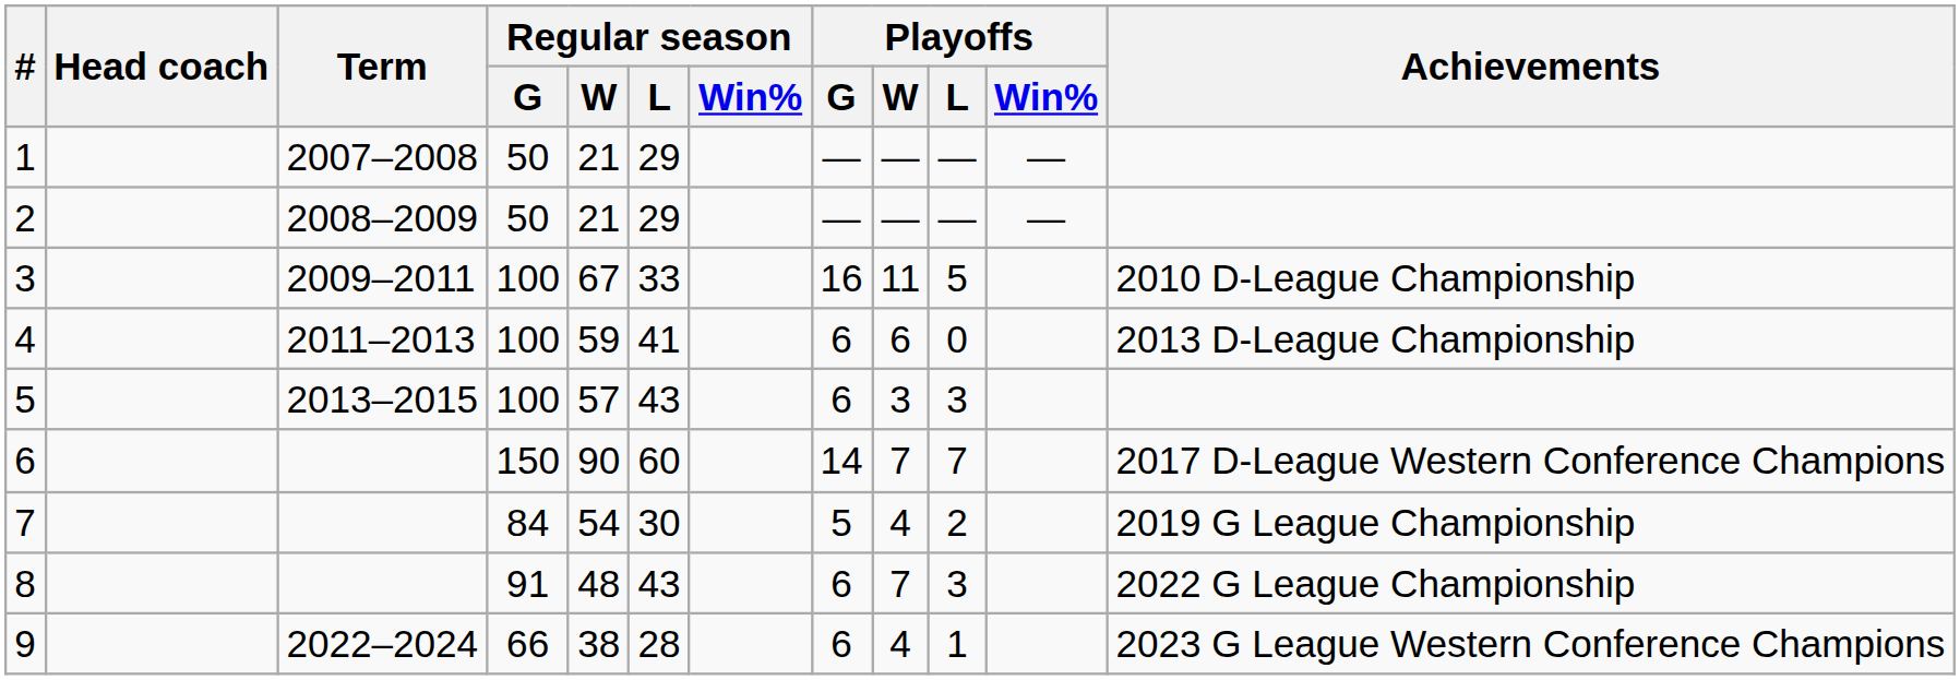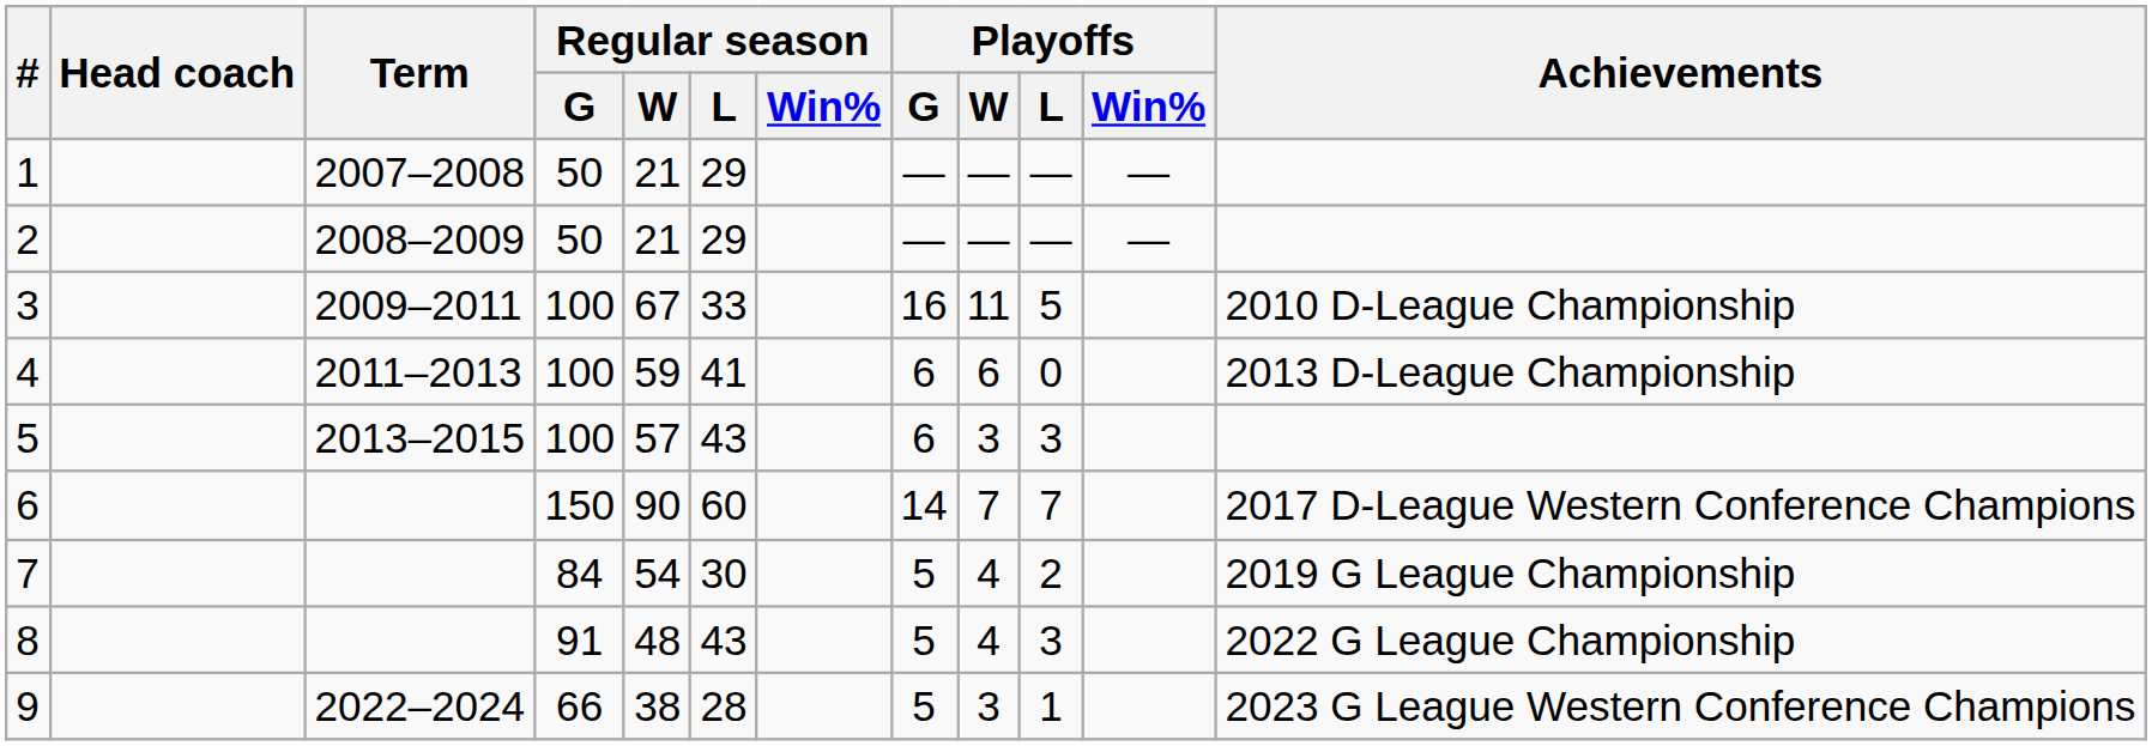8 | Playoffs / G: 6 -> 5
8 | Playoffs / W: 7 -> 4
9 | Playoffs / G: 6 -> 5
9 | Playoffs / W: 4 -> 3
